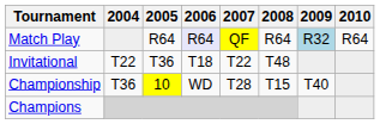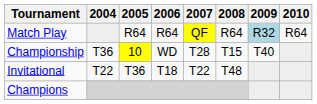Match Play | 2006: lavender background -> no background
rows swapped: Championship <-> Invitational
